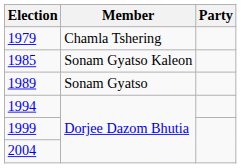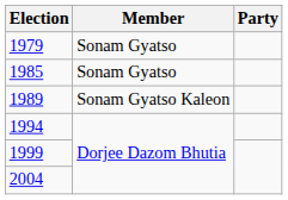1979 | Member: Chamla Tshering -> Sonam Gyatso
1985 | Member: Sonam Gyatso Kaleon -> Sonam Gyatso
1989 | Member: Sonam Gyatso -> Sonam Gyatso Kaleon
